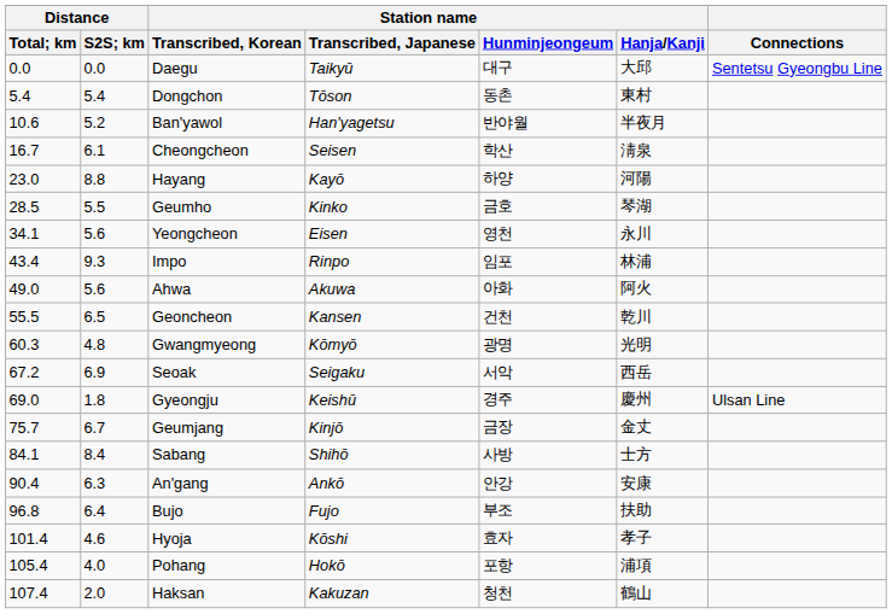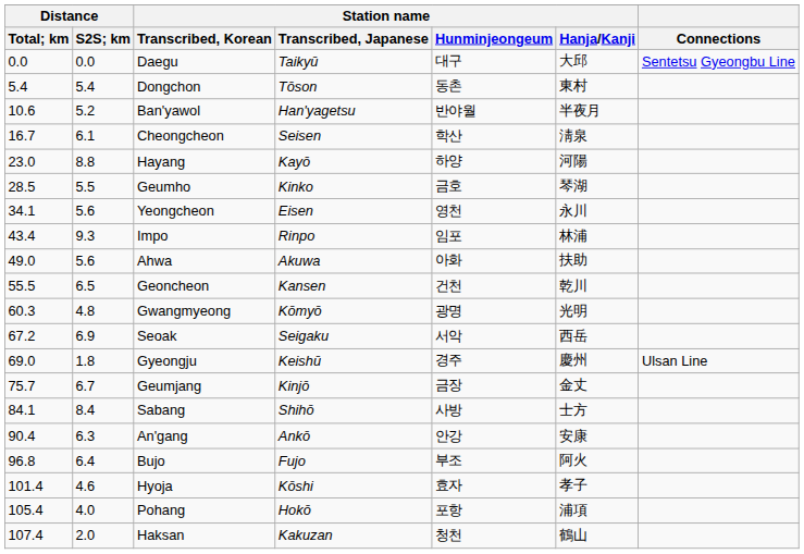Ahwa | Station name / Hanja/Kanji: 阿火 -> 扶助
Bujo | Station name / Hanja/Kanji: 扶助 -> 阿火
